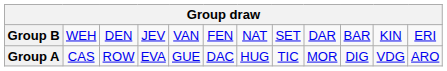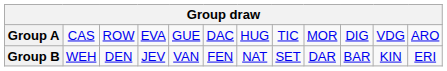rows swapped: Group A <-> Group B
